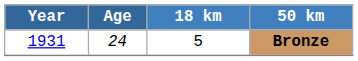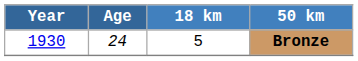Bronze | Year: 1931 -> 1930
